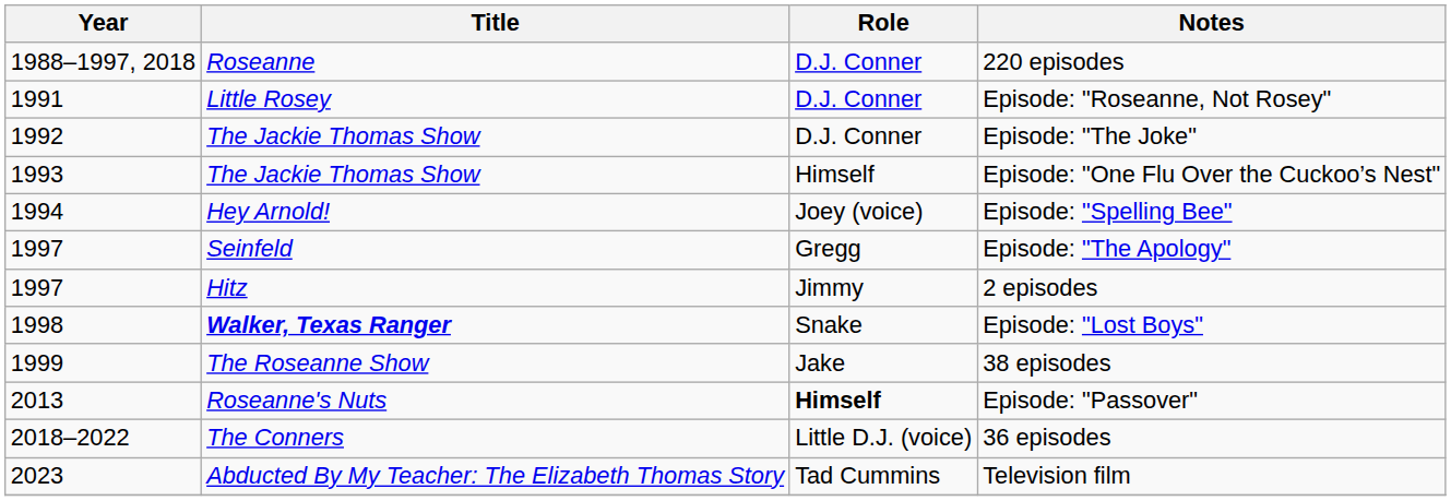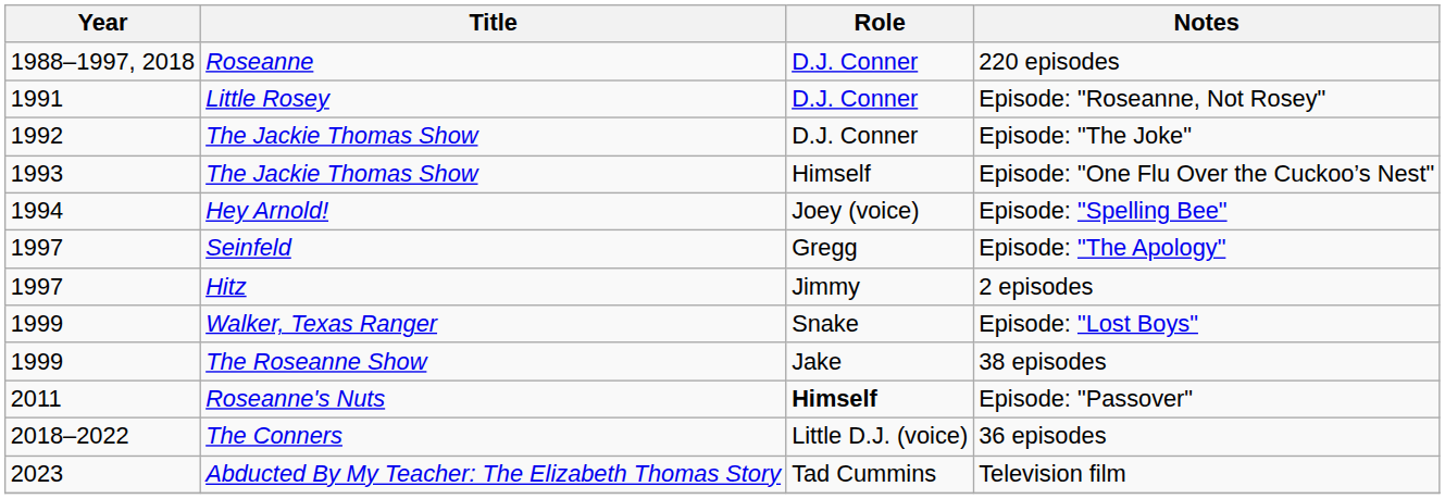Episode: "Lost Boys" | Year: 1998 -> 1999
Episode: "Lost Boys" | Title: bold -> normal
Episode: "Passover" | Year: 2013 -> 2011
